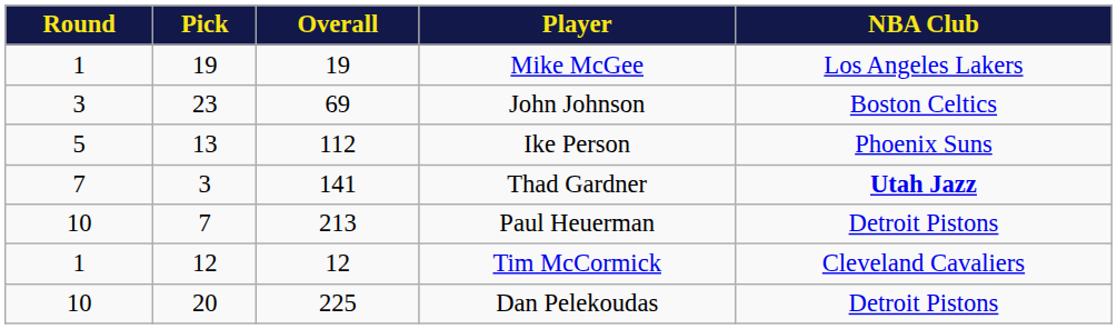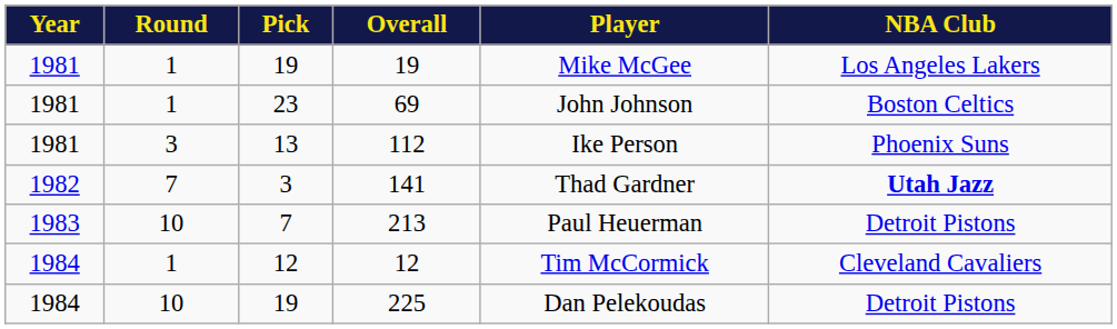+ column: Year | 1981 | 1981 | 1981 | 1982 | 1983 | 1984 | 1984
69 | Round: 3 -> 1
112 | Round: 5 -> 3
225 | Pick: 20 -> 19
